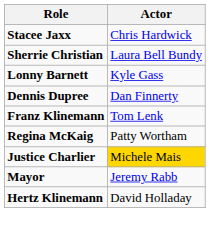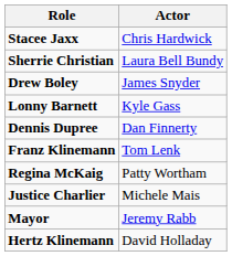+ row: Drew Boley | James Snyder
Justice Charlier | Actor: gold background -> no background
